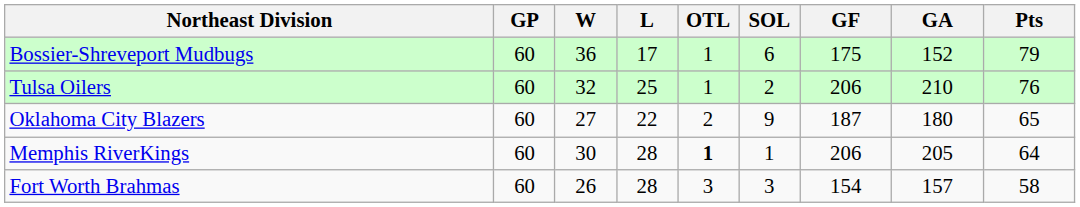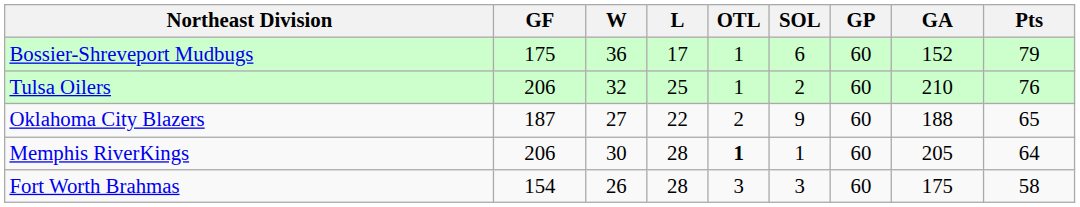columns swapped: GP <-> GF
Oklahoma City Blazers | GA: 180 -> 188
Fort Worth Brahmas | GA: 157 -> 175
